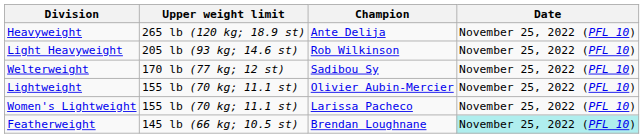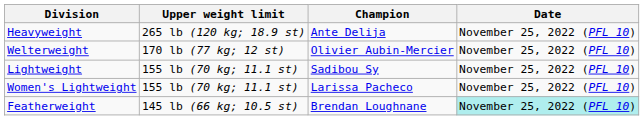- row: Light Heavyweight | 205 lb (93 kg; 14.6 st) | Rob Wilkinson | November 25, 2022 (PFL 10)
Welterweight | Champion: Sadibou Sy -> Olivier Aubin-Mercier
Lightweight | Champion: Olivier Aubin-Mercier -> Sadibou Sy
